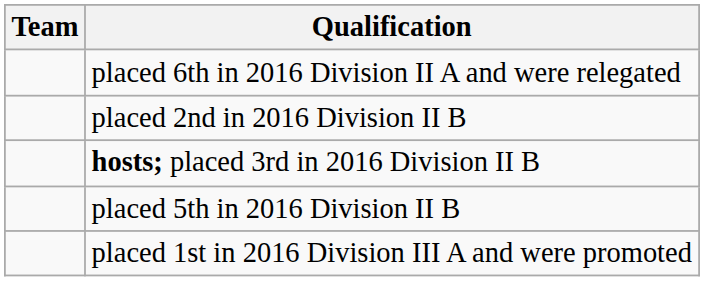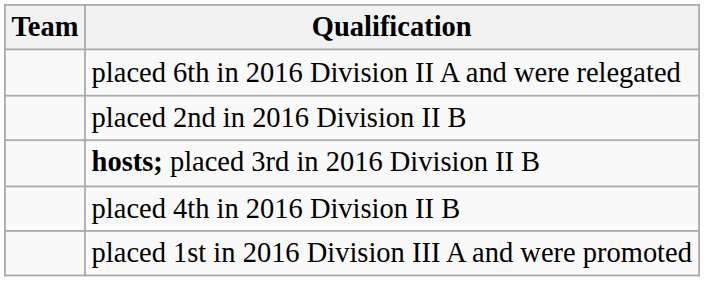+ row: placed 4th in 2016 Division II B
- row: placed 5th in 2016 Division II B
